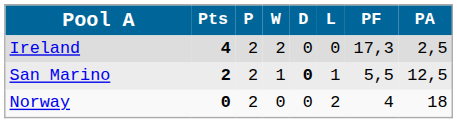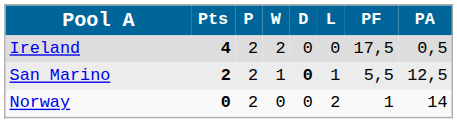Ireland | PF: 17,3 -> 17,5
Ireland | PA: 2,5 -> 0,5
Norway | PF: 4 -> 1
Norway | PA: 18 -> 14
